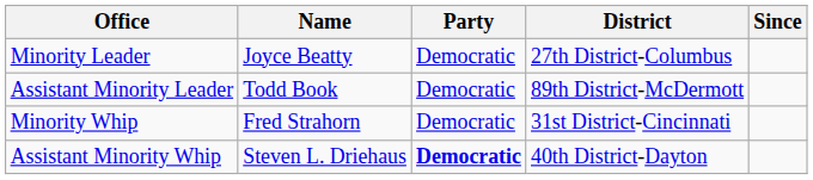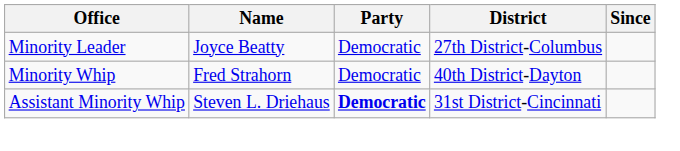- row: Assistant Minority Leader | Todd Book | Democratic | 89th District-McDermott
Minority Whip | District: 31st District-Cincinnati -> 40th District-Dayton
Assistant Minority Whip | District: 40th District-Dayton -> 31st District-Cincinnati
